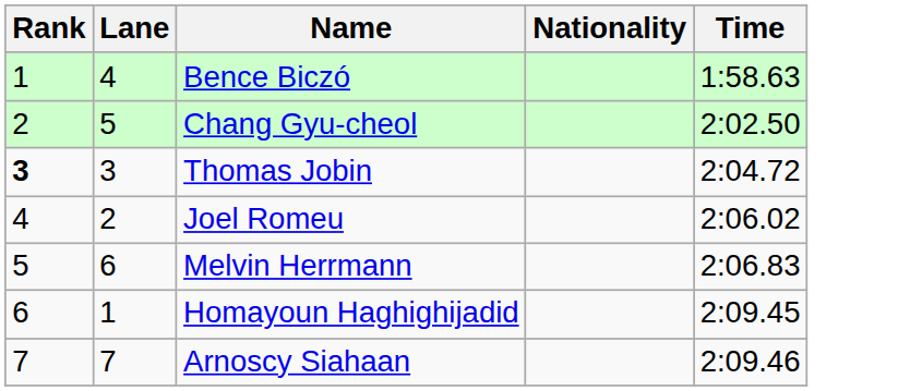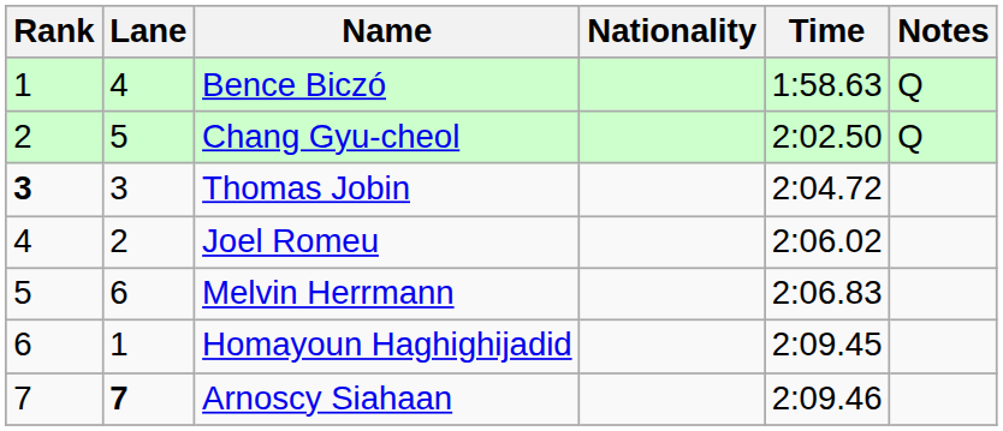+ column: Notes | Q | Q
Arnoscy Siahaan | Lane: normal -> bold
